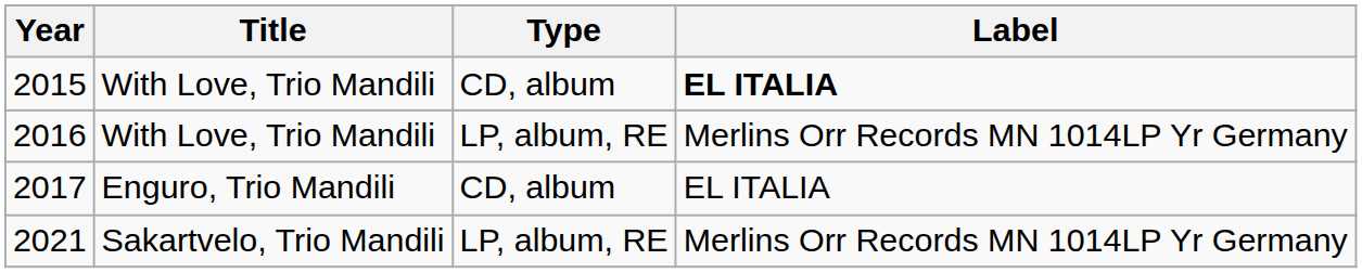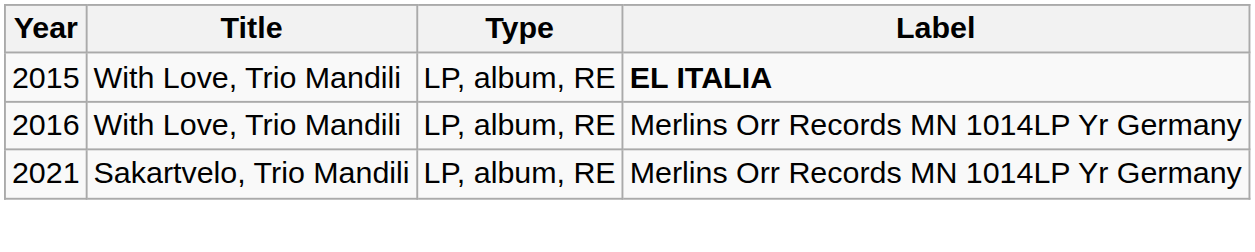2015 | Type: CD, album -> LP, album, RE
- row: 2017 | Enguro, Trio Mandili | CD, album | EL ITALIA
